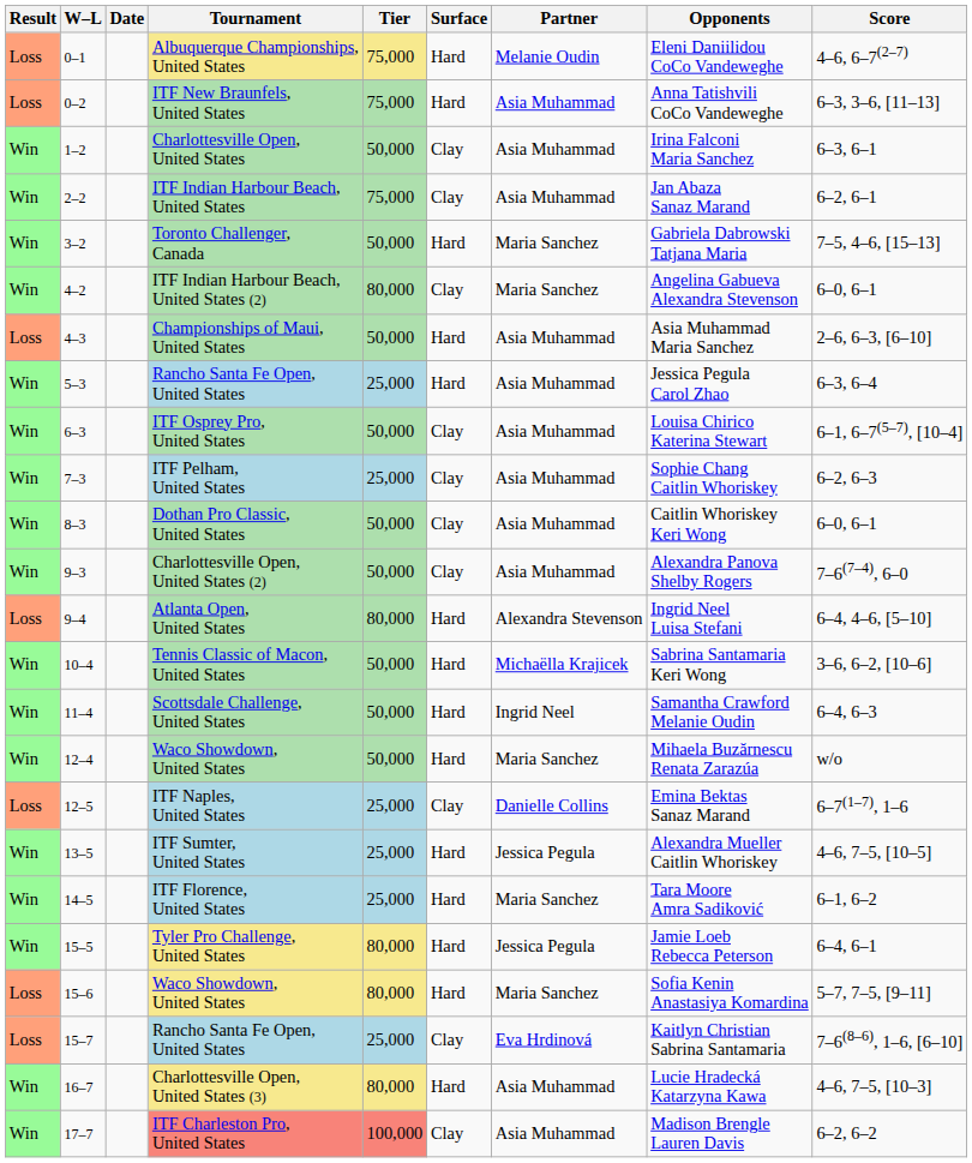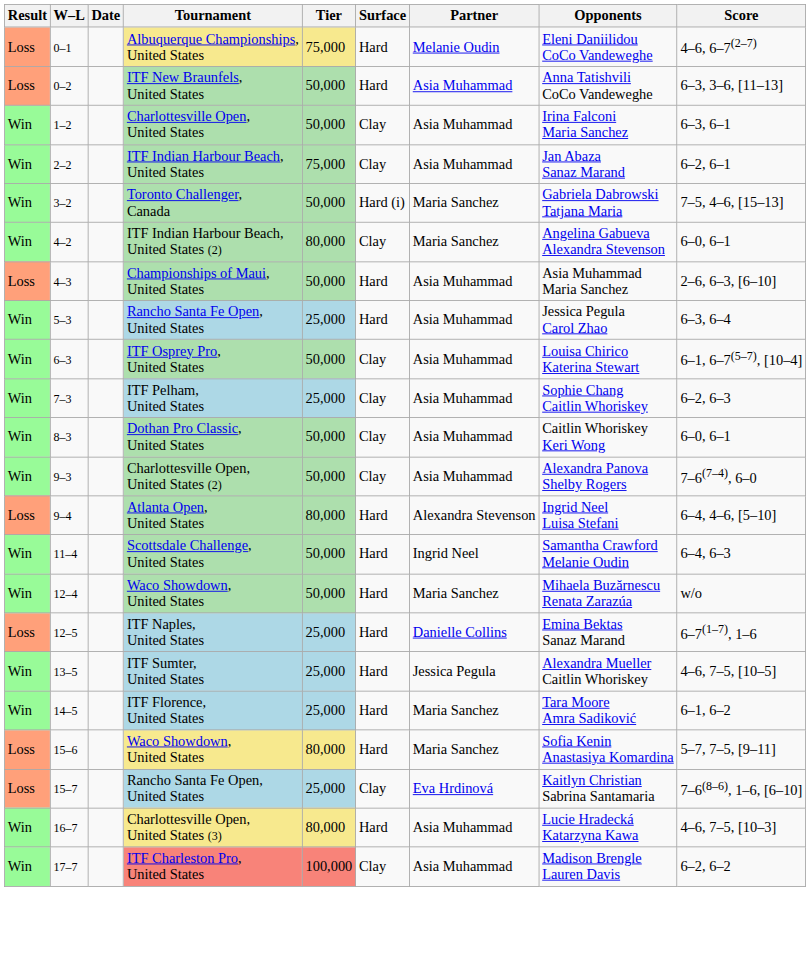ITF New Braunfels, United States | Tier: 75,000 -> 50,000
Toronto Challenger, Canada | Surface: Hard -> Hard (i)
- row: Win | 10–4 | Tennis Classic of Macon, United States | 50,000 | Hard | Michaëlla Krajicek | Sabrina Santamaria Keri Wong | 3–6, 6–2, [10–6]
ITF Naples, United States | Surface: Clay -> Hard
- row: Win | 15–5 | Tyler Pro Challenge, United States | 80,000 | Hard | Jessica Pegula | Jamie Loeb Rebecca Peterson | 6–4, 6–1
